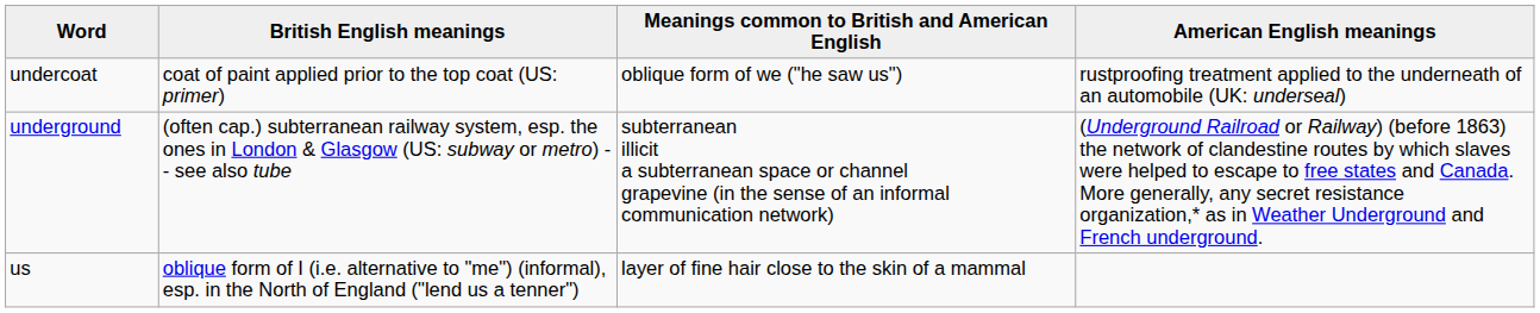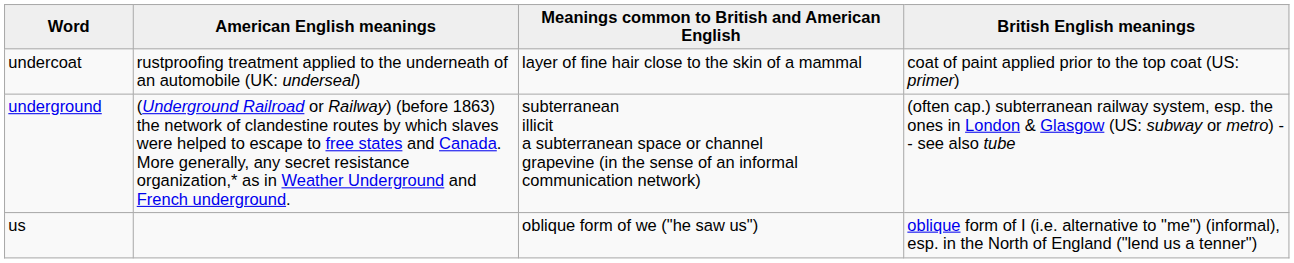columns swapped: British English meanings <-> American English meanings
undercoat | Meanings common to British and American English: oblique form of we ("he saw us") -> layer of fine hair close to the skin of a mammal
us | Meanings common to British and American English: layer of fine hair close to the skin of a mammal -> oblique form of we ("he saw us")
